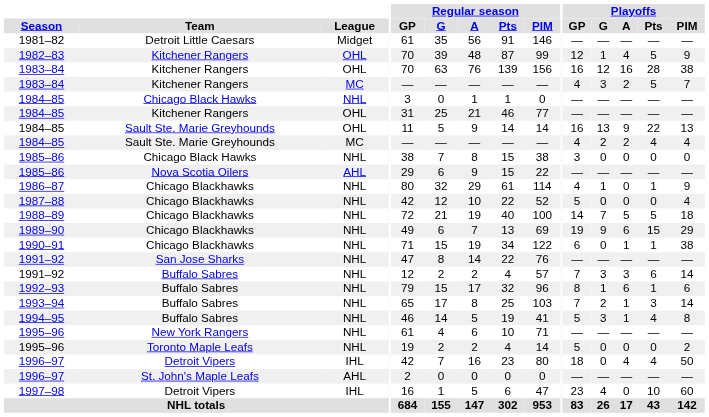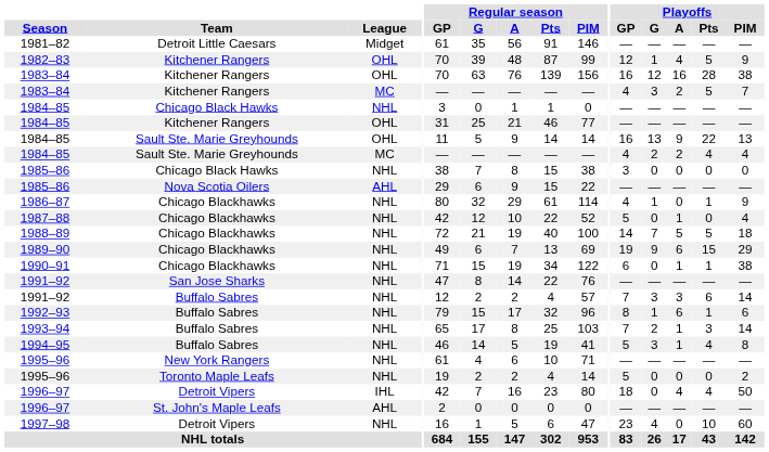1987–88 | Playoffs / A: 0 -> 1
1997–98 | League: IHL -> NHL
